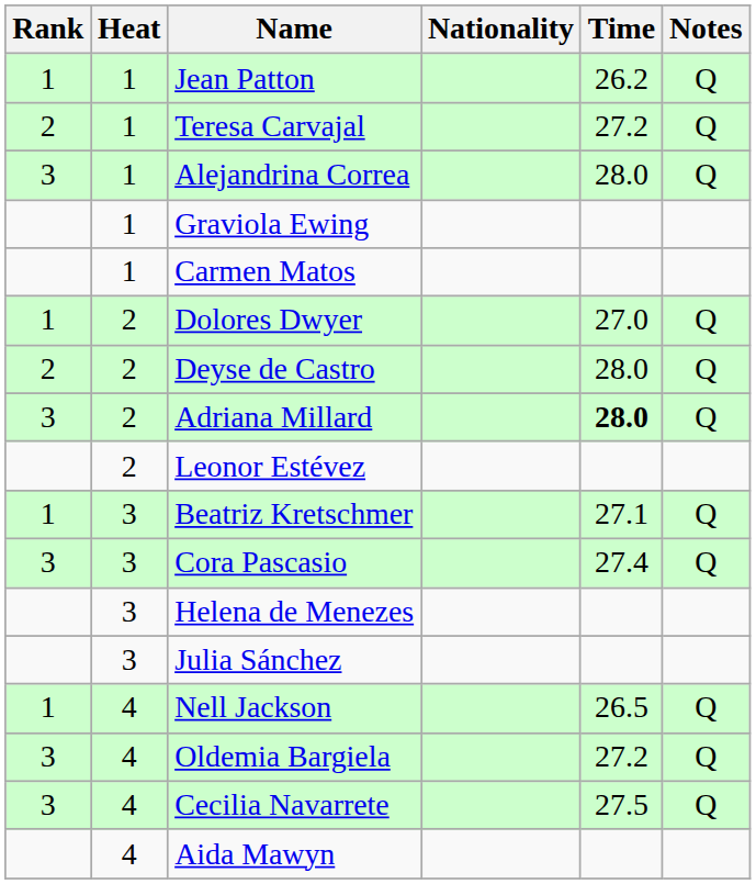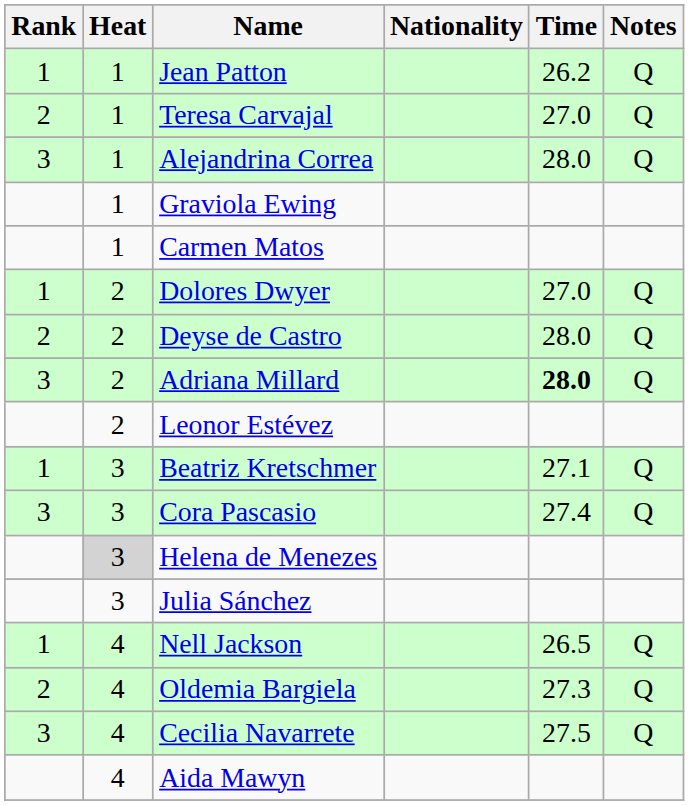Teresa Carvajal | Time: 27.2 -> 27.0
Helena de Menezes | Heat: no background -> lightgrey background
Oldemia Bargiela | Rank: 3 -> 2
Oldemia Bargiela | Time: 27.2 -> 27.3
